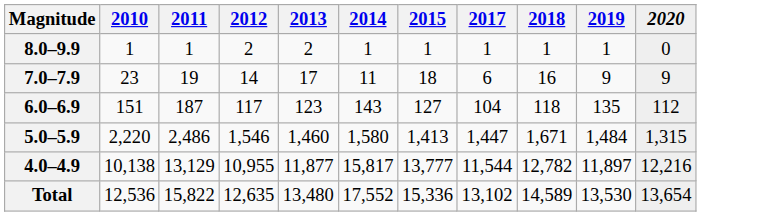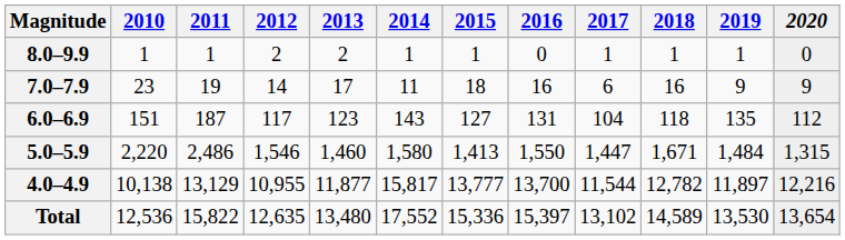+ column: 2016 | 0 | 16 | 131 | 1,550 | 13,700 | 15,397
